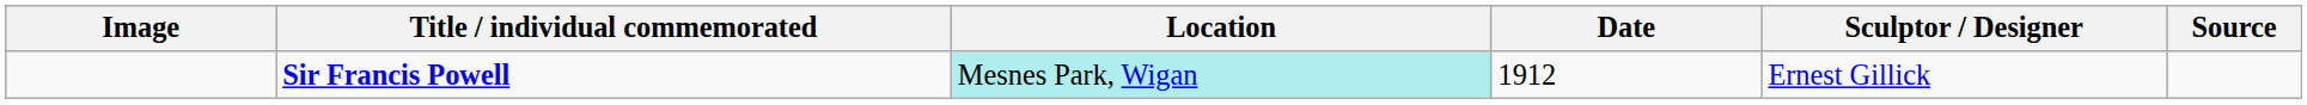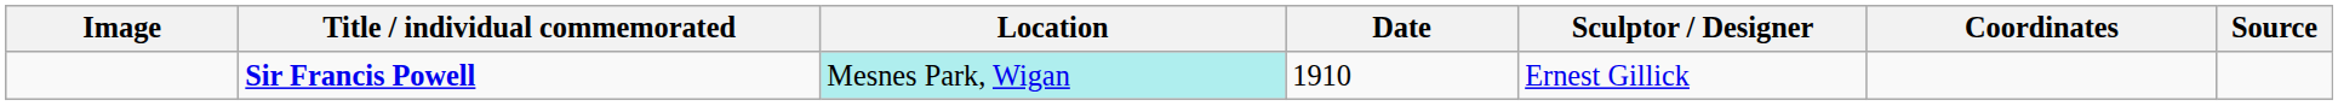+ column: Coordinates
Sir Francis Powell | Date: 1912 -> 1910
